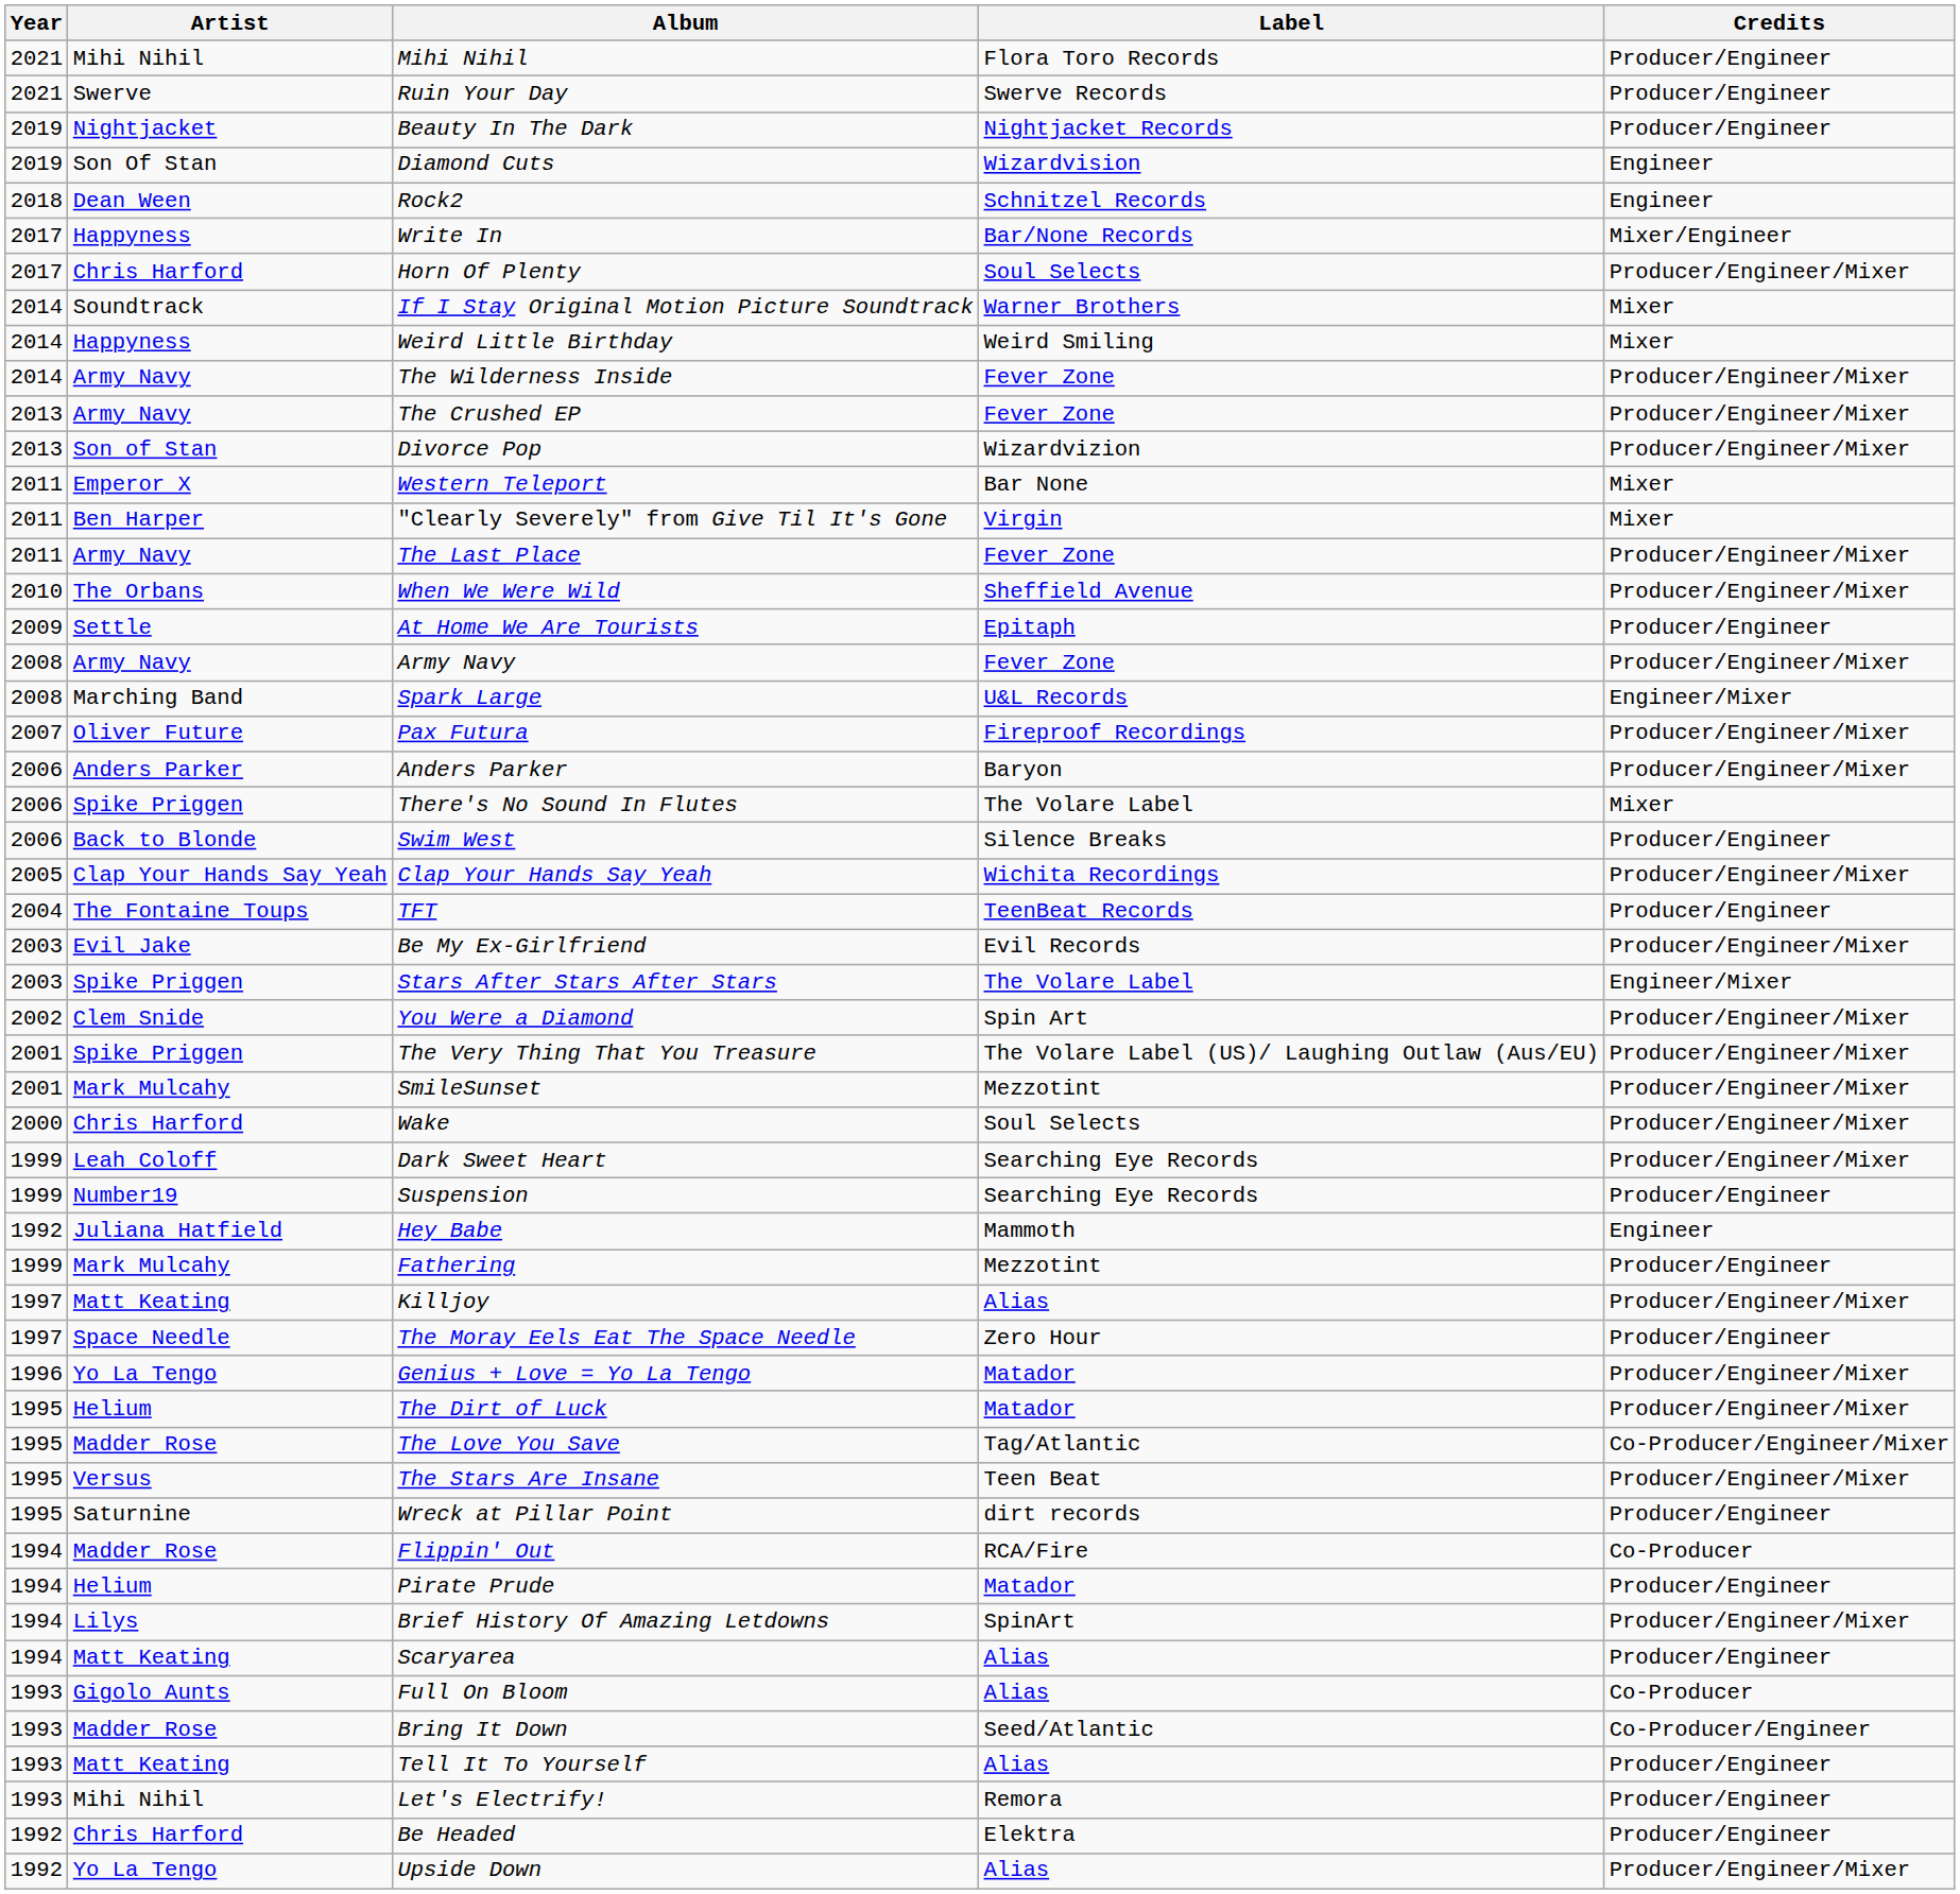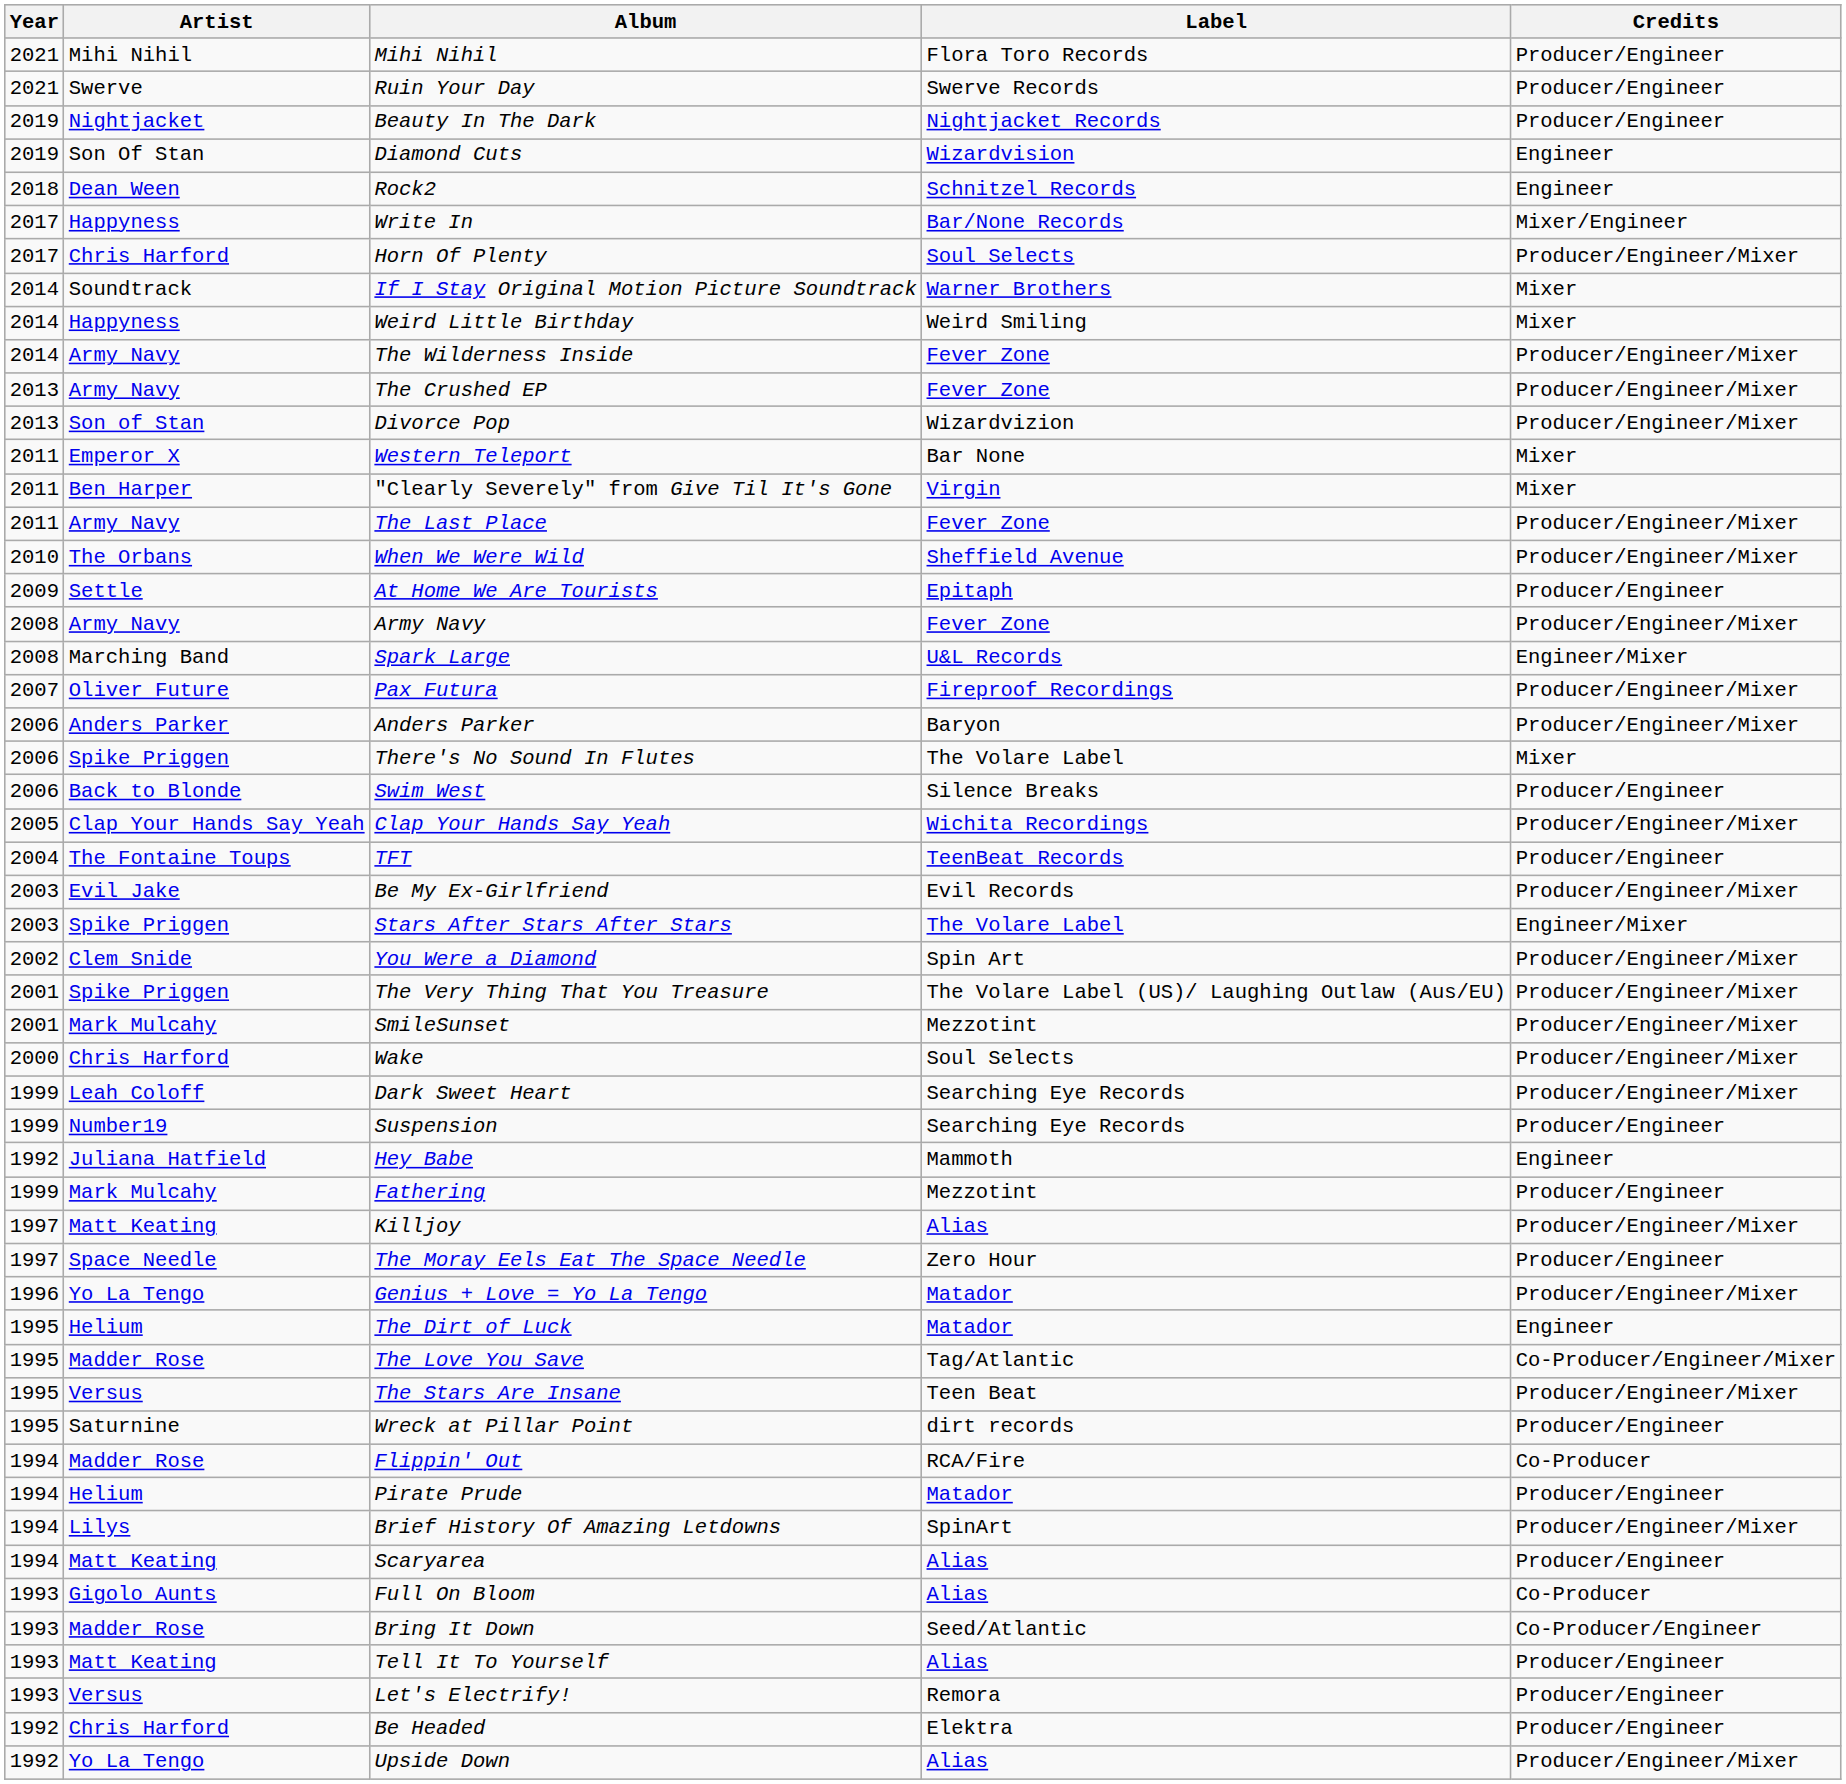The Dirt of Luck | Credits: Producer/Engineer/Mixer -> Engineer
Let's Electrify! | Artist: Mihi Nihil -> Versus
